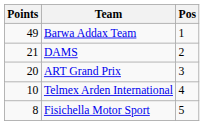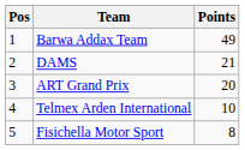columns swapped: Pos <-> Points
